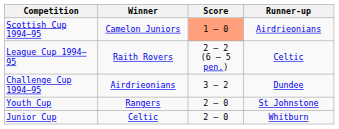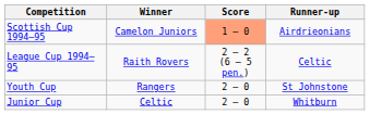- row: Challenge Cup 1994–95 | Airdrieonians | 3 – 2 | Dundee
